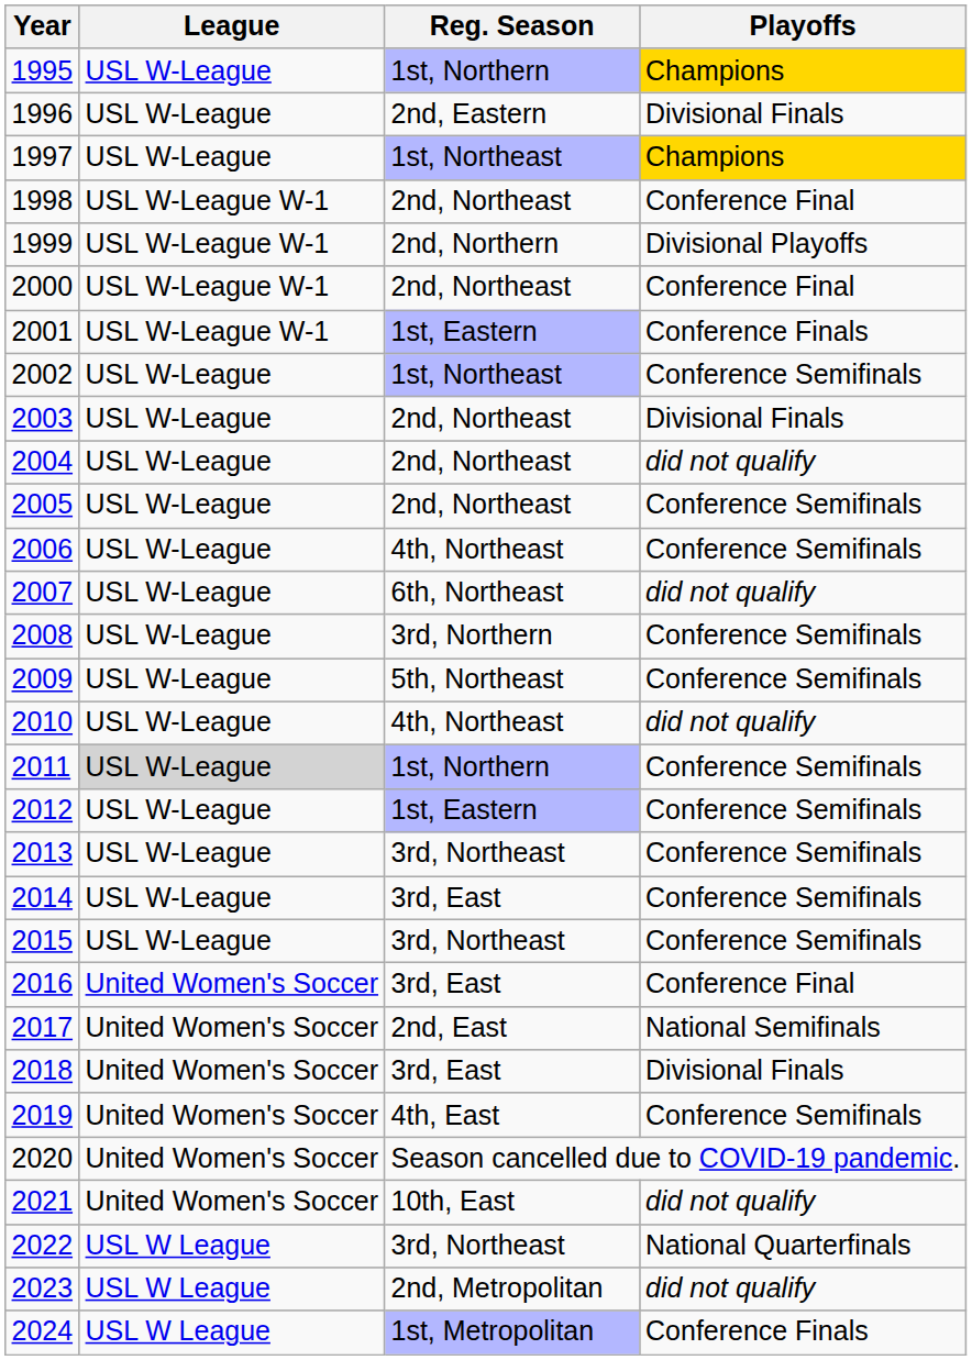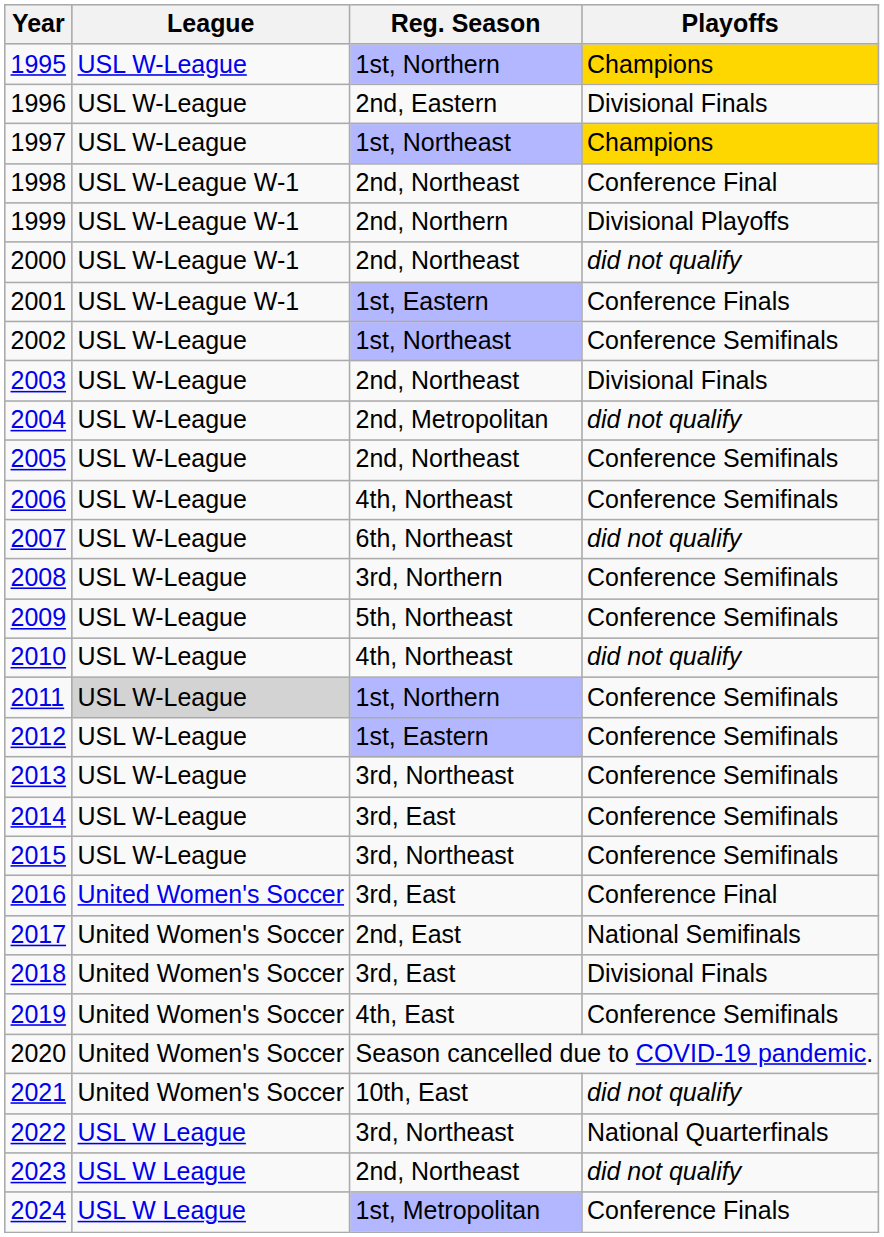2000 | Playoffs: Conference Final -> did not qualify
2004 | Reg. Season: 2nd, Northeast -> 2nd, Metropolitan
2023 | Reg. Season: 2nd, Metropolitan -> 2nd, Northeast
